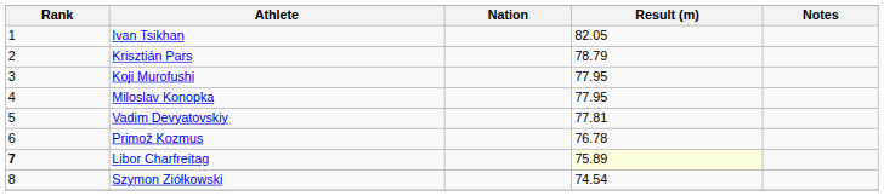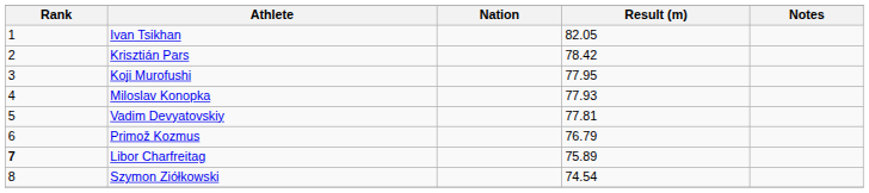Krisztián Pars | Result (m): 78.79 -> 78.42
Miloslav Konopka | Result (m): 77.95 -> 77.93
Primož Kozmus | Result (m): 76.78 -> 76.79
Libor Charfreitag | Result (m): lightyellow background -> no background
